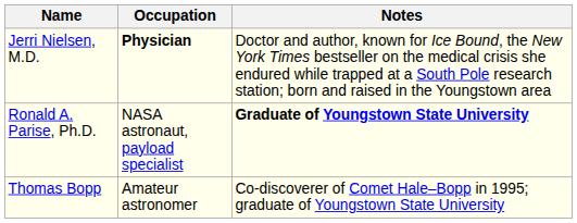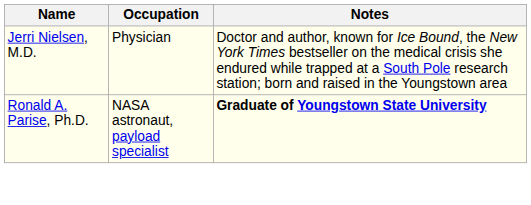Jerri Nielsen, M.D. | Occupation: bold -> normal
- row: Thomas Bopp | Amateur astronomer | Co-discoverer of Comet Hale–Bopp in 1995; graduate of Youngstown State University
